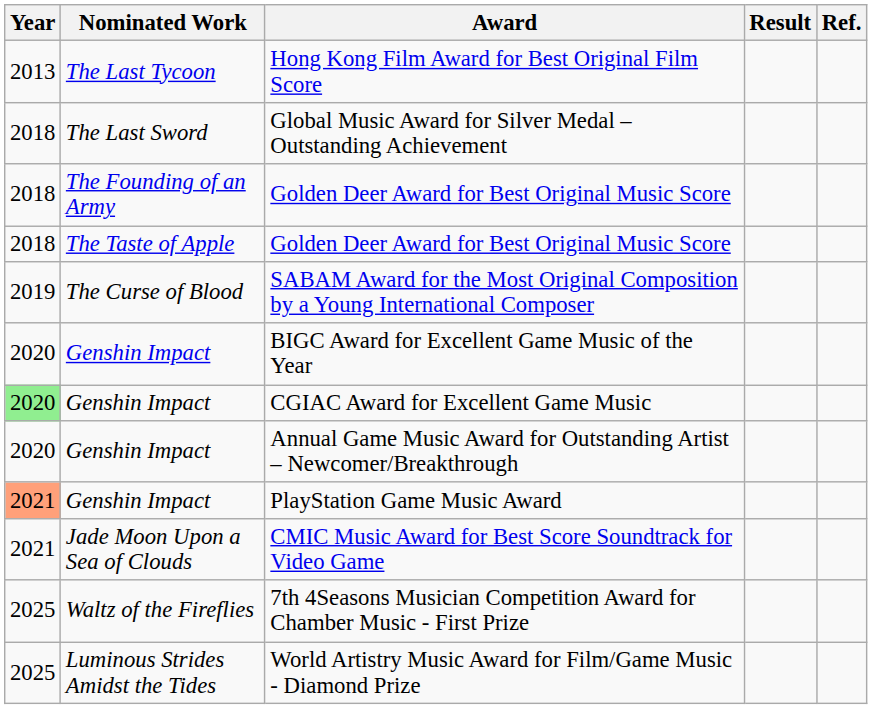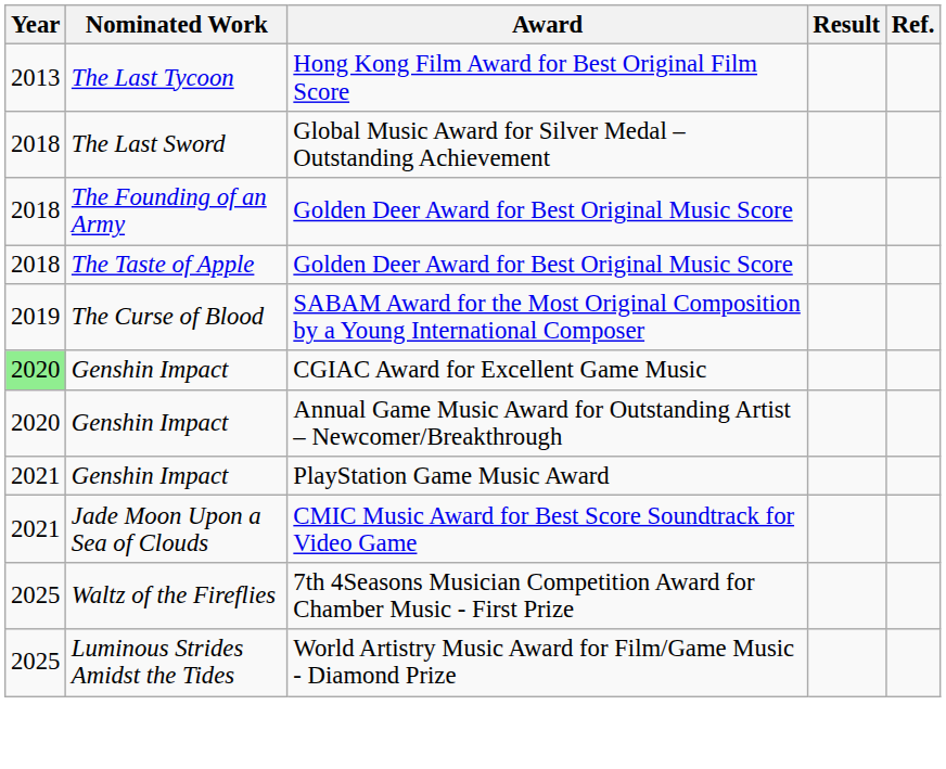- row: 2020 | Genshin Impact | BIGC Award for Excellent Game Music of the Year
PlayStation Game Music Award | Year: lightsalmon background -> no background
